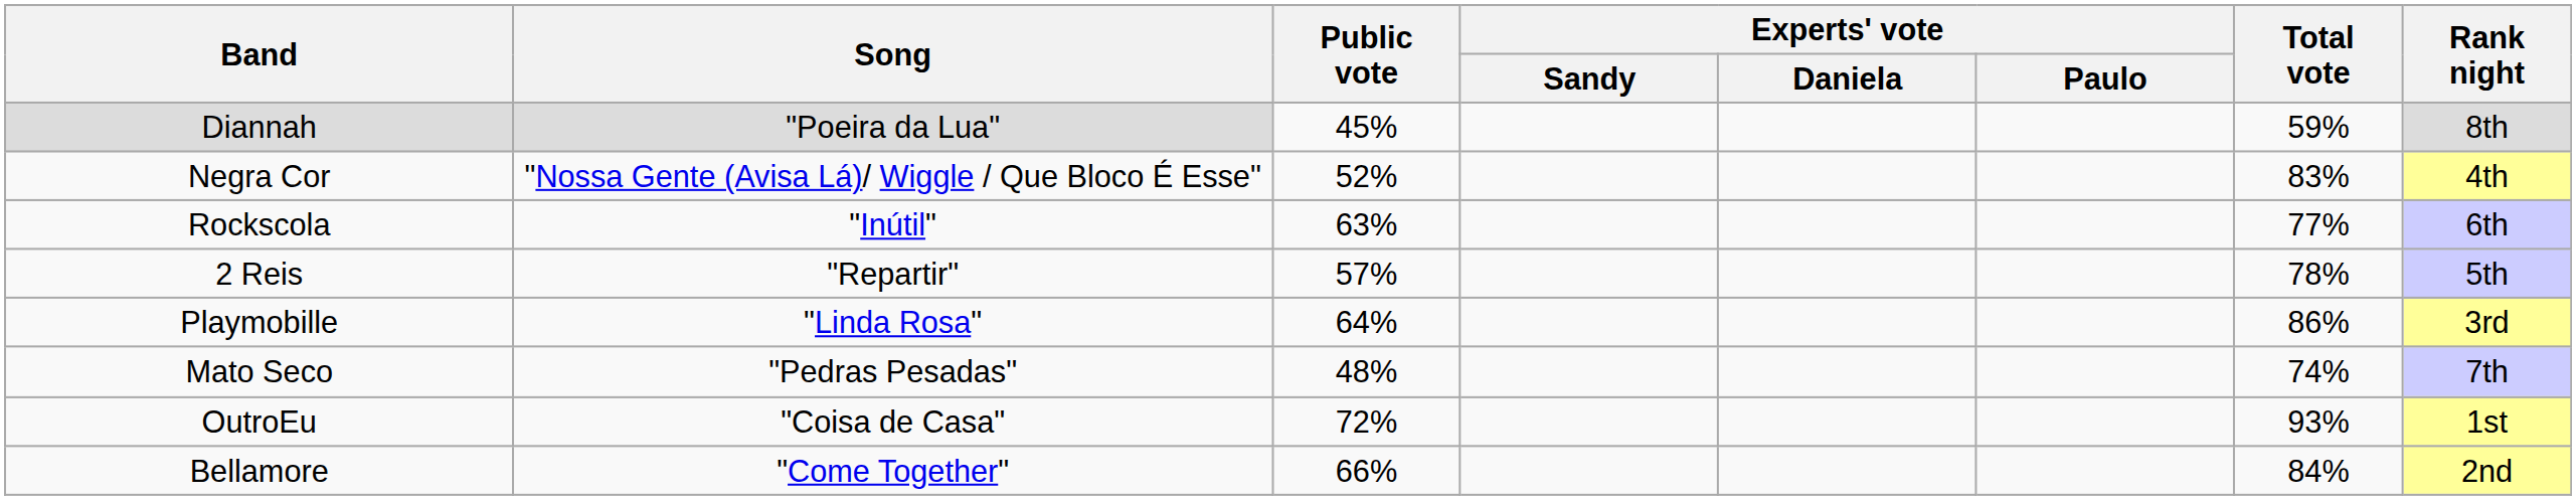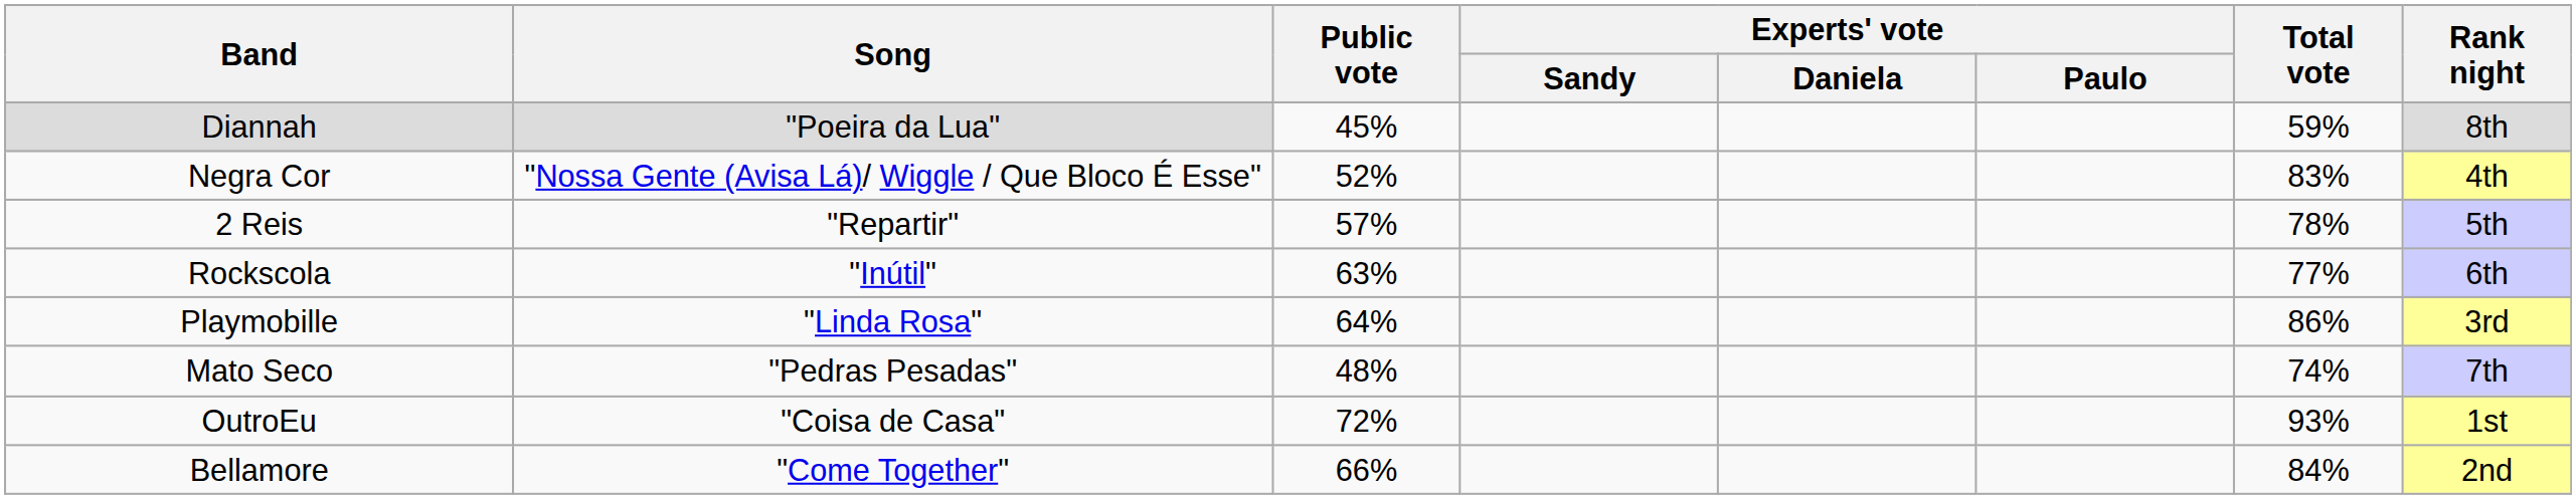rows swapped: Rockscola <-> 2 Reis
